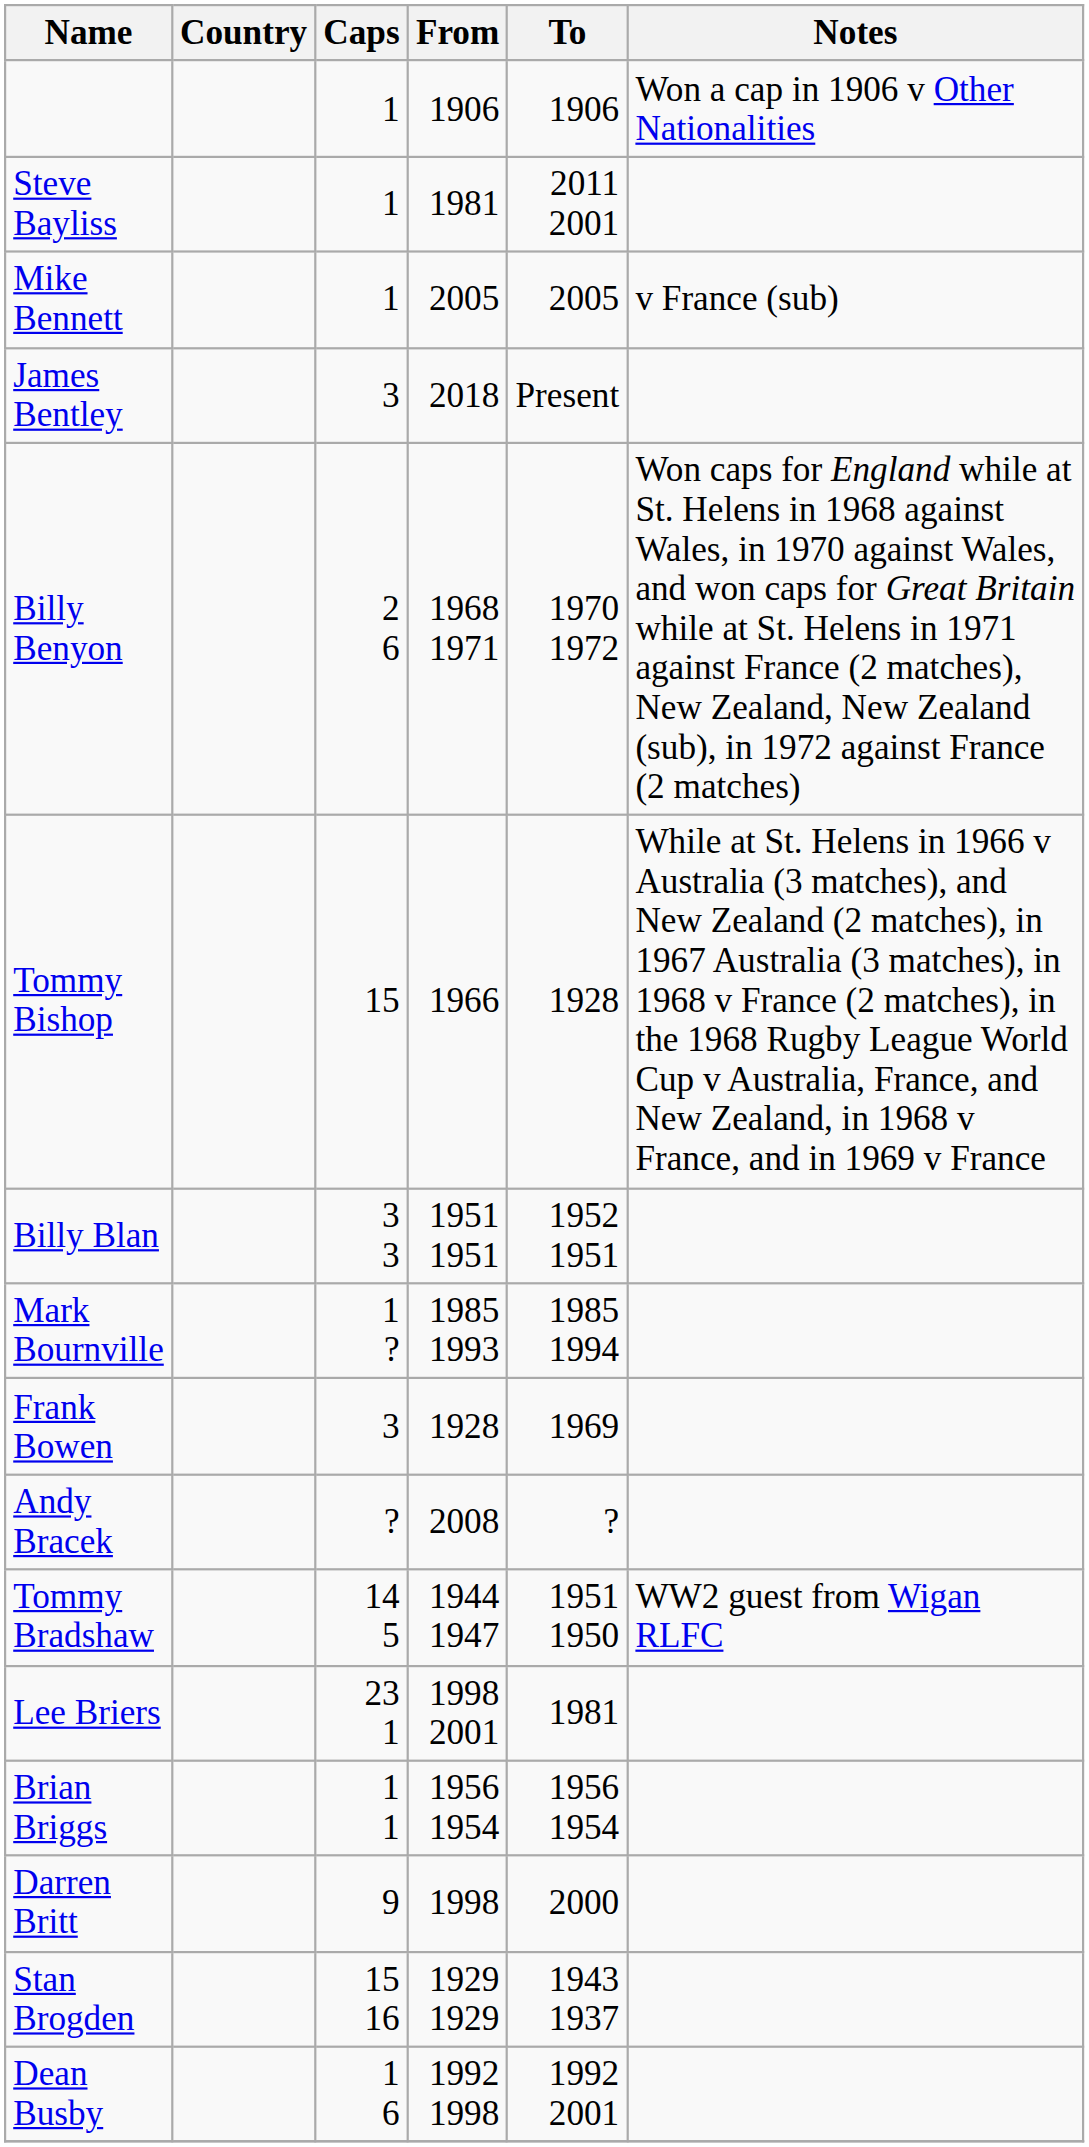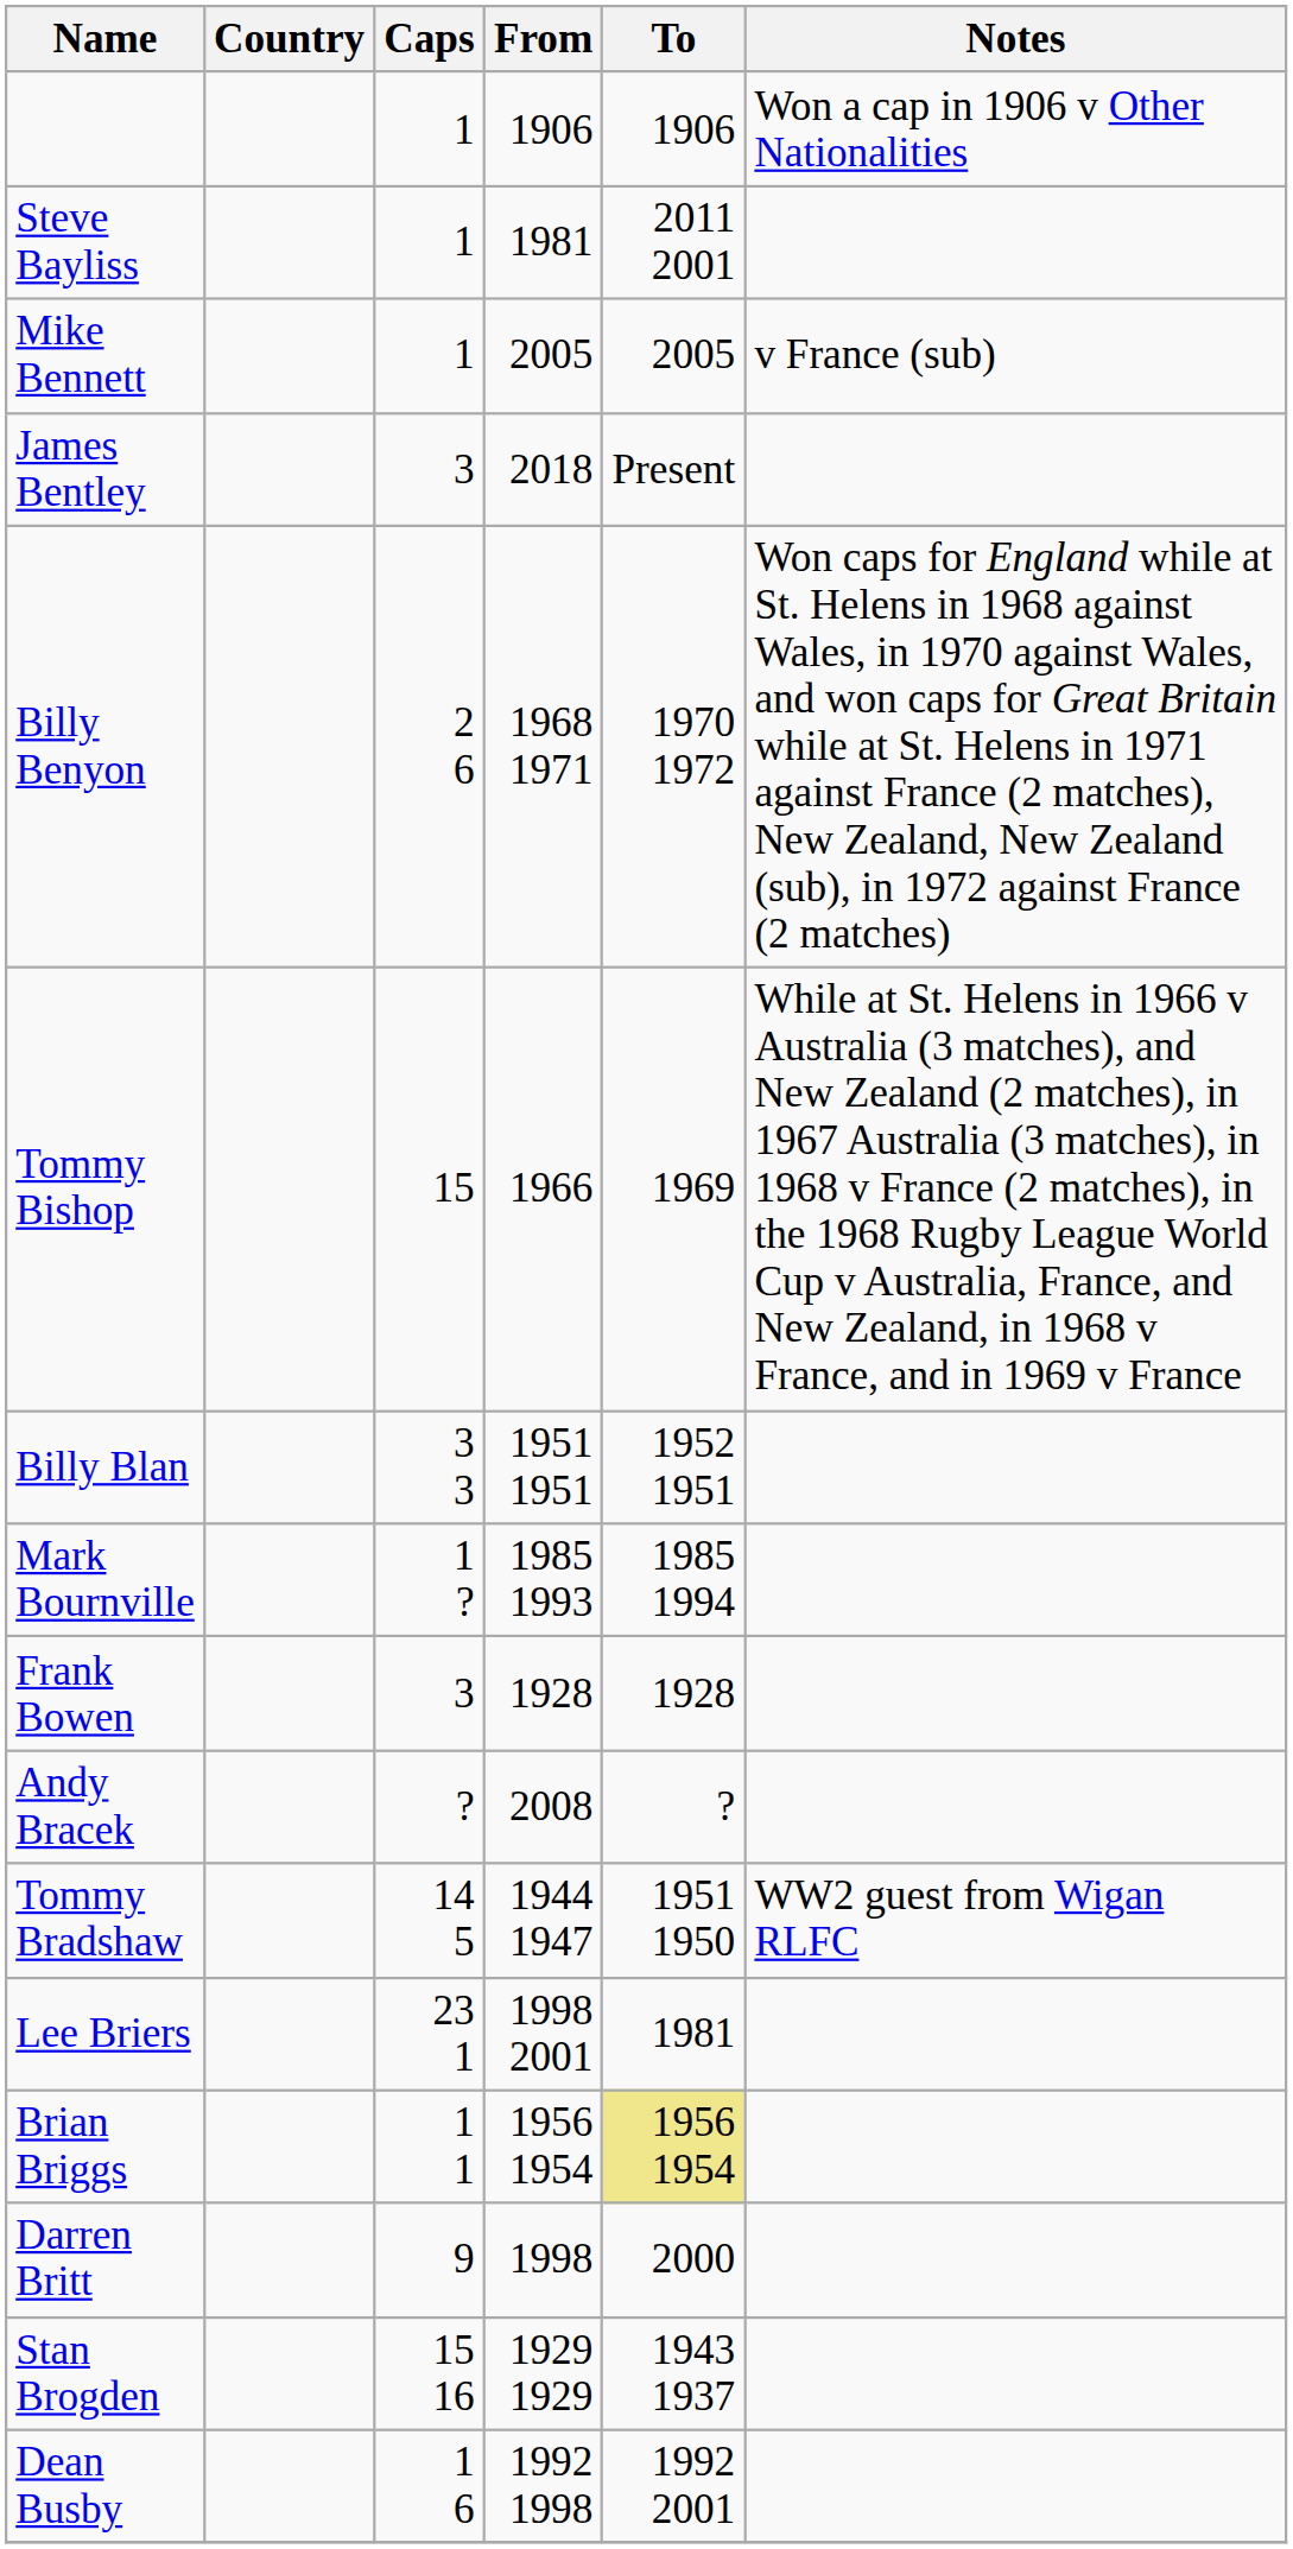Tommy Bishop | To: 1928 -> 1969
Frank Bowen | To: 1969 -> 1928
Brian Briggs | To: no background -> khaki background
